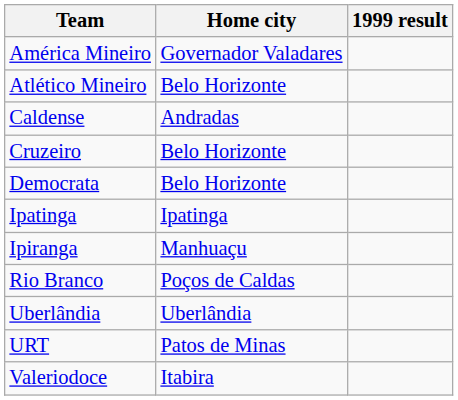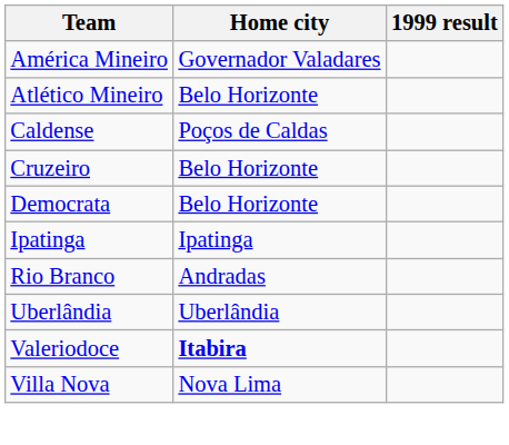Caldense | Home city: Andradas -> Poços de Caldas
- row: Ipiranga | Manhuaçu
Rio Branco | Home city: Poços de Caldas -> Andradas
- row: URT | Patos de Minas
Valeriodoce | Home city: normal -> bold
+ row: Villa Nova | Nova Lima
